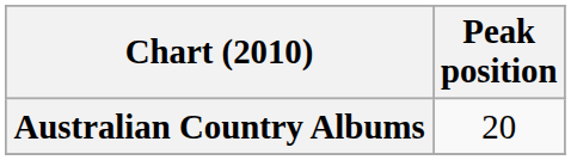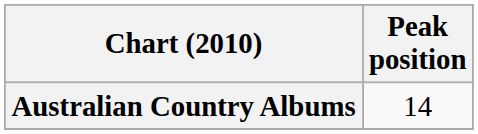Australian Country Albums | Peak position: 20 -> 14
